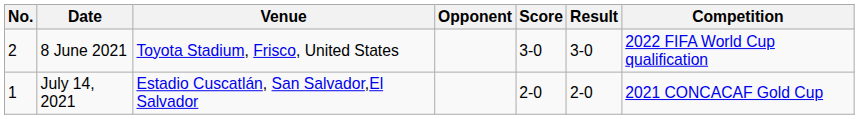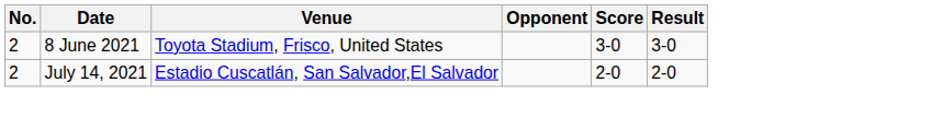- column: Competition | 2022 FIFA World Cup qualification | 2021 CONCACAF Gold Cup
July 14, 2021 | No.: 1 -> 2
